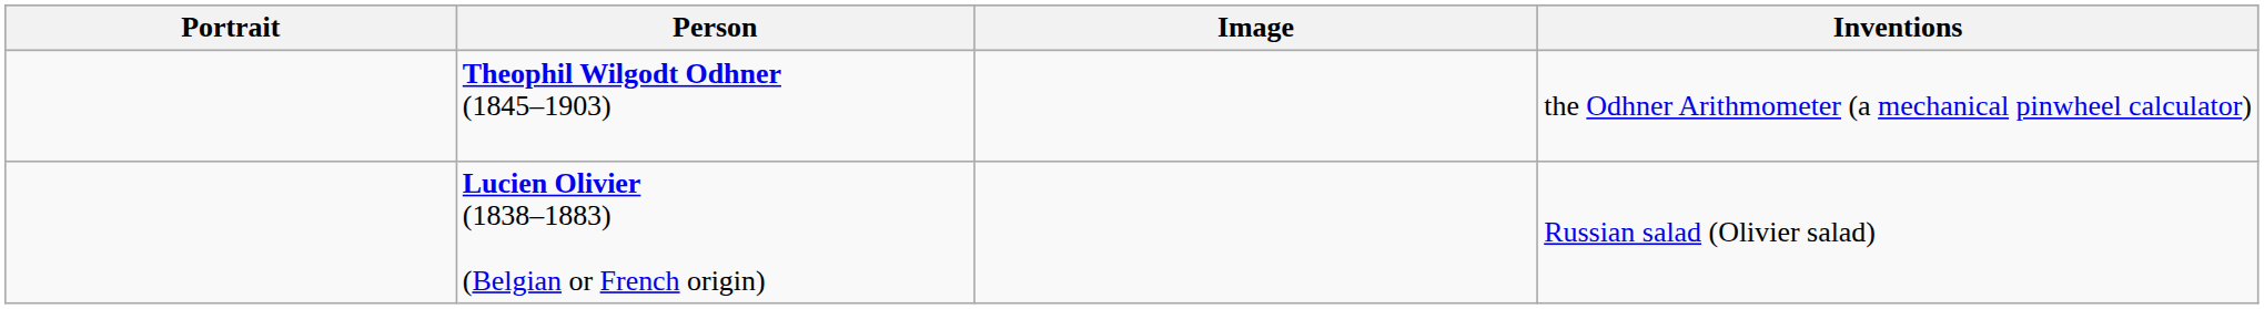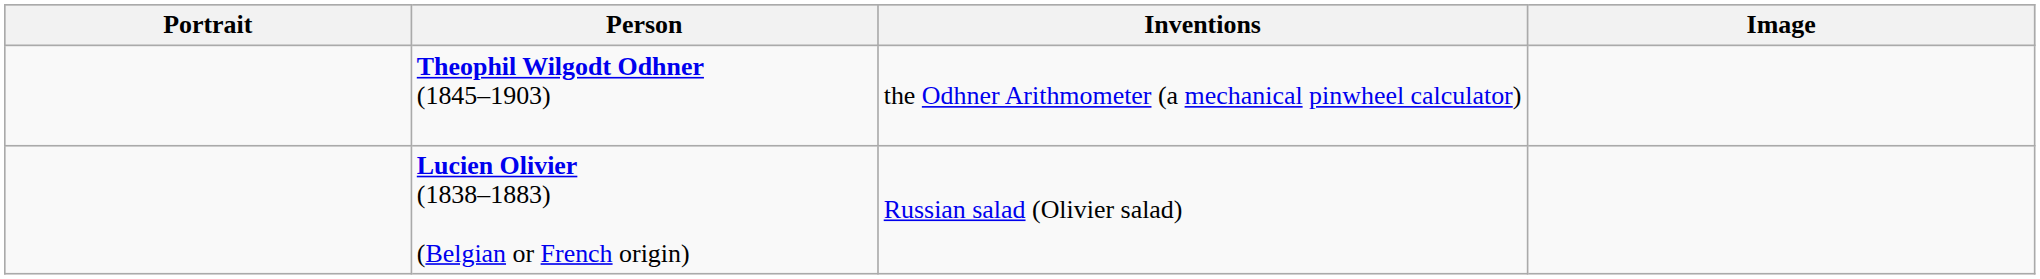columns swapped: Inventions <-> Image
